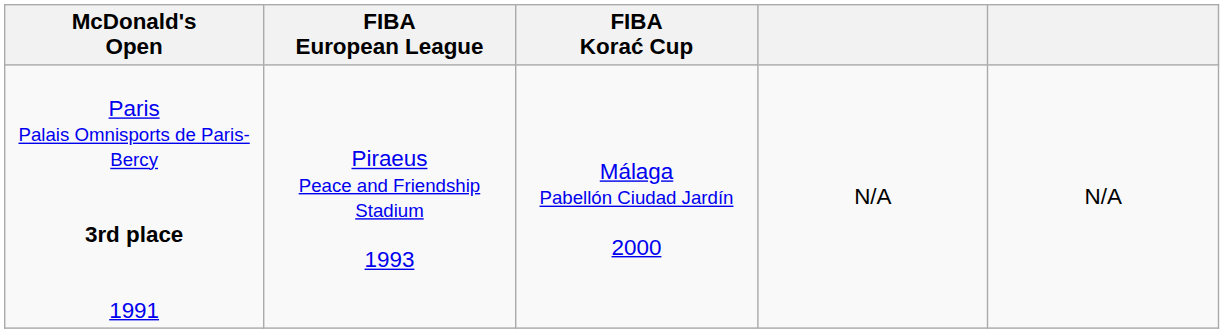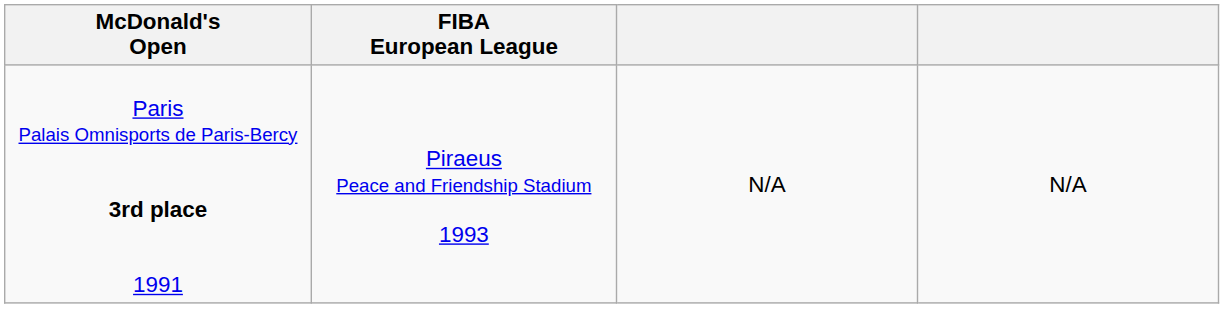- column: FIBA Korać Cup | Málaga Pabellón Ciudad Jardín 2000
